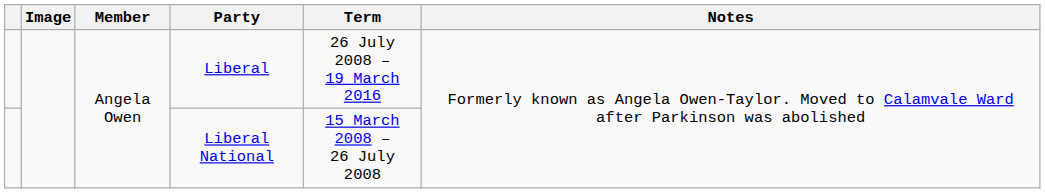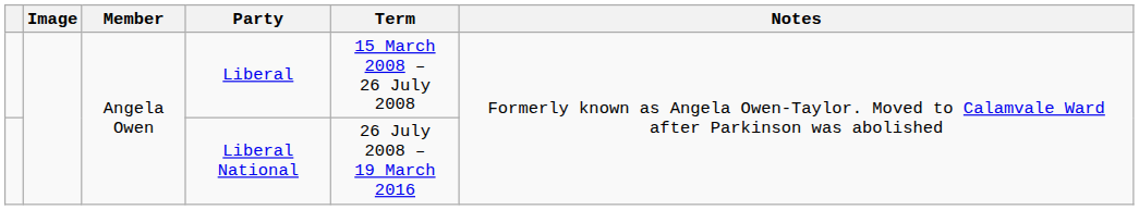Liberal | Term: 26 July 2008 – 19 March 2016 -> 15 March 2008 – 26 July 2008
Liberal National | Term: 15 March 2008 – 26 July 2008 -> 26 July 2008 – 19 March 2016
